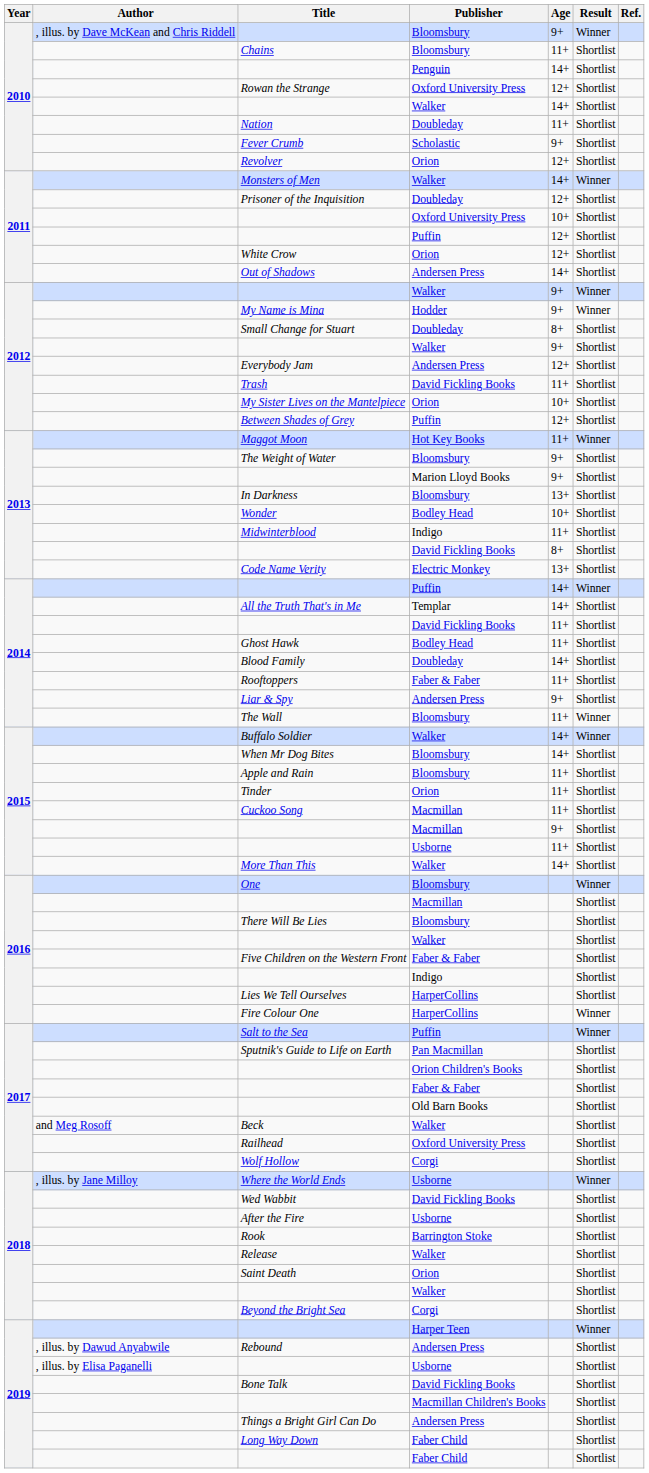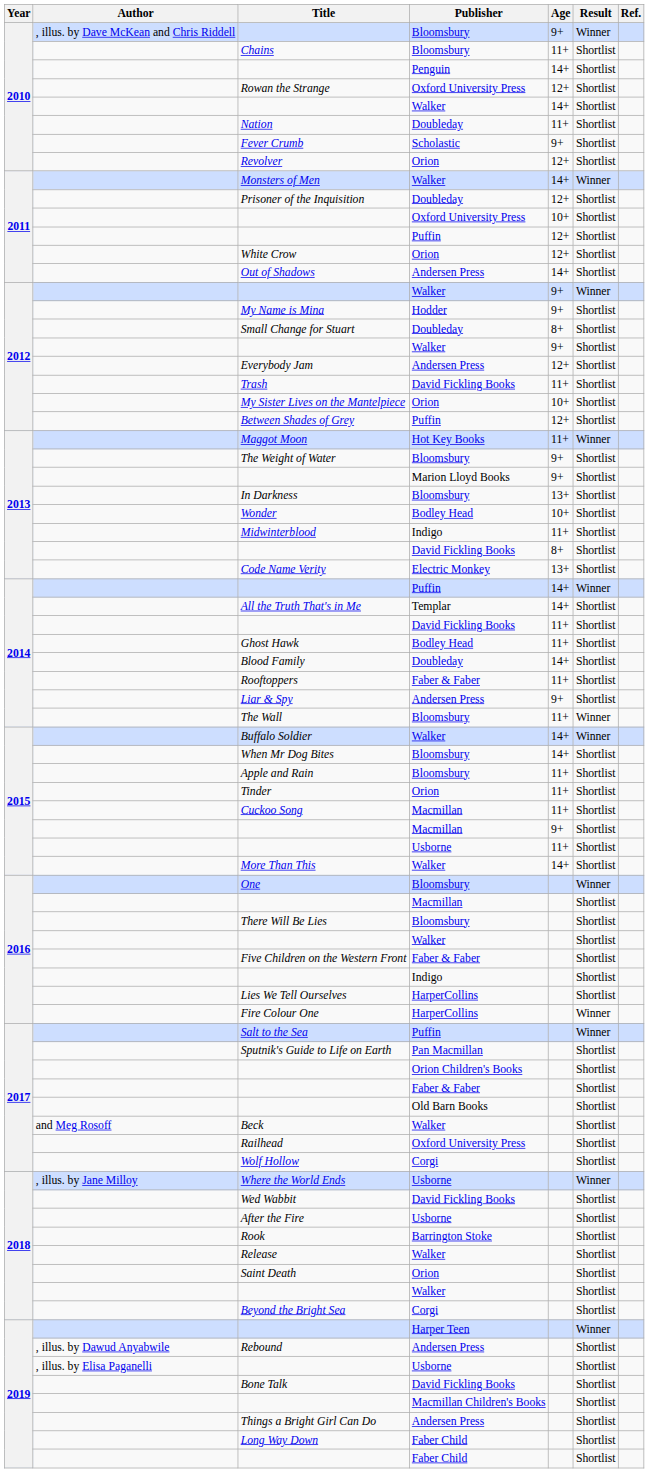My Name is Mina | Result: Winner -> Shortlist
